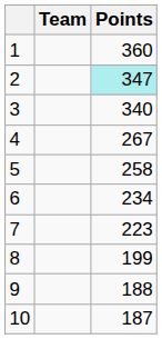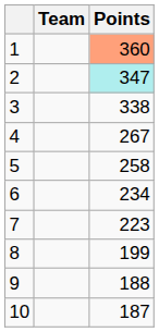1 | Points: no background -> lightsalmon background
3 | Points: 340 -> 338
